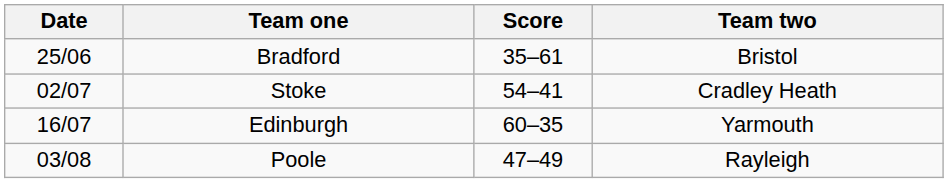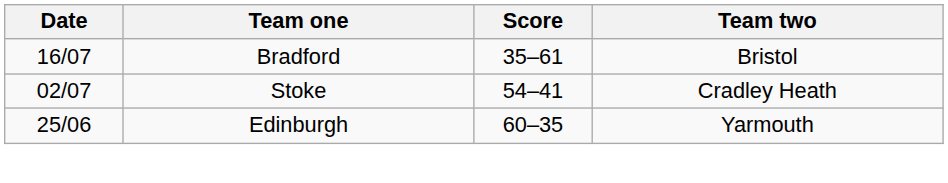Bradford | Date: 25/06 -> 16/07
Edinburgh | Date: 16/07 -> 25/06
- row: 03/08 | Poole | 47–49 | Rayleigh
